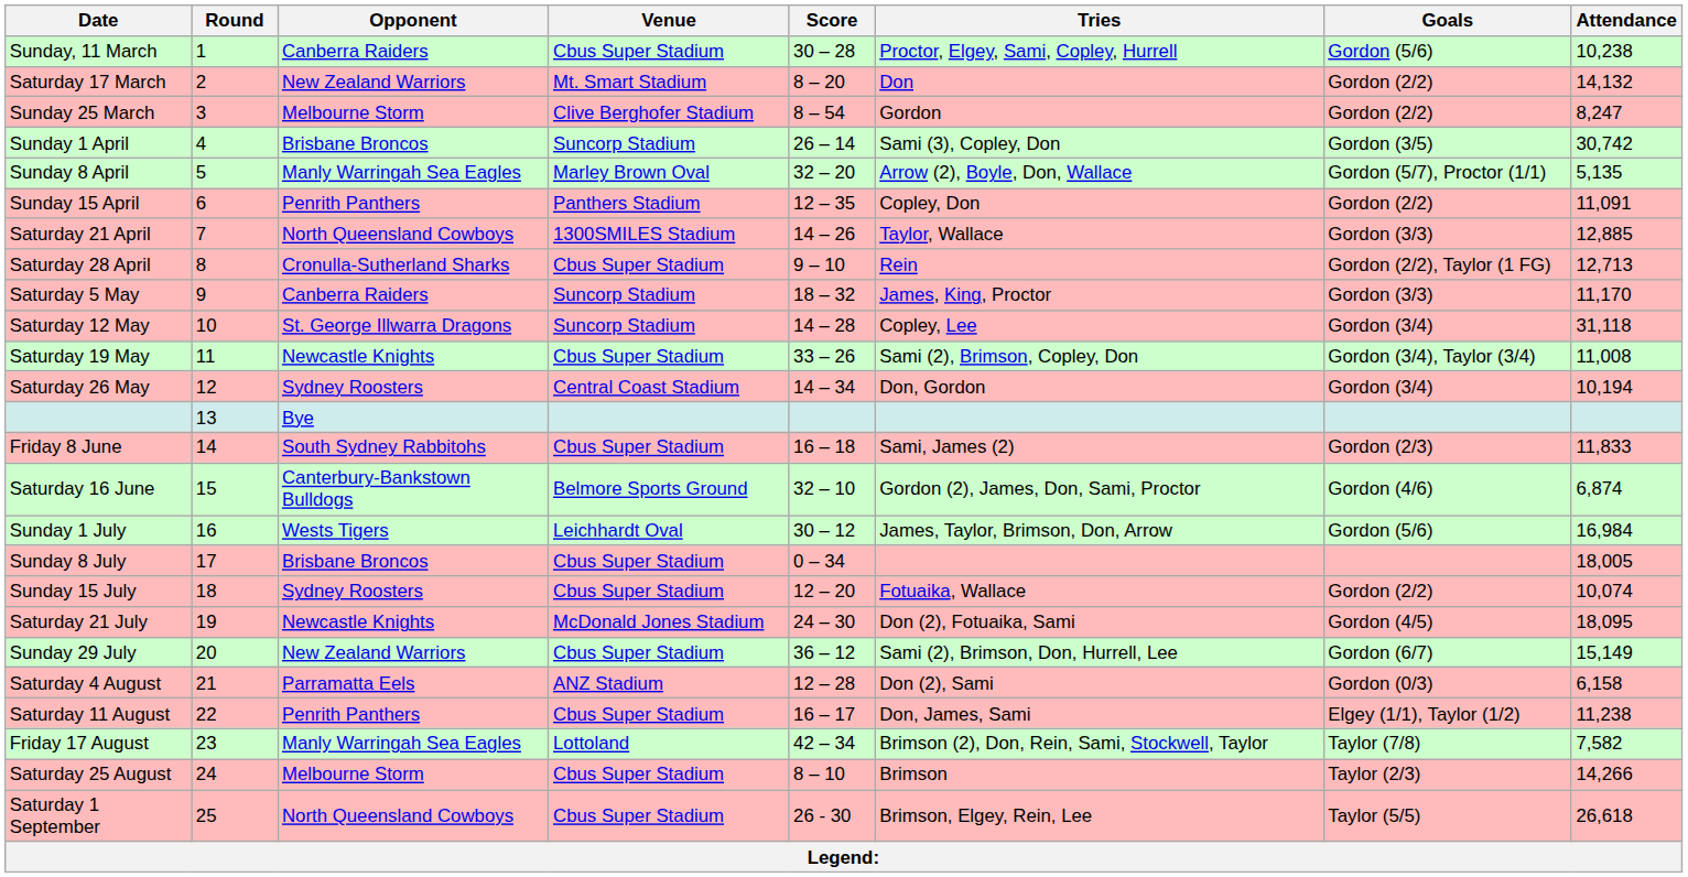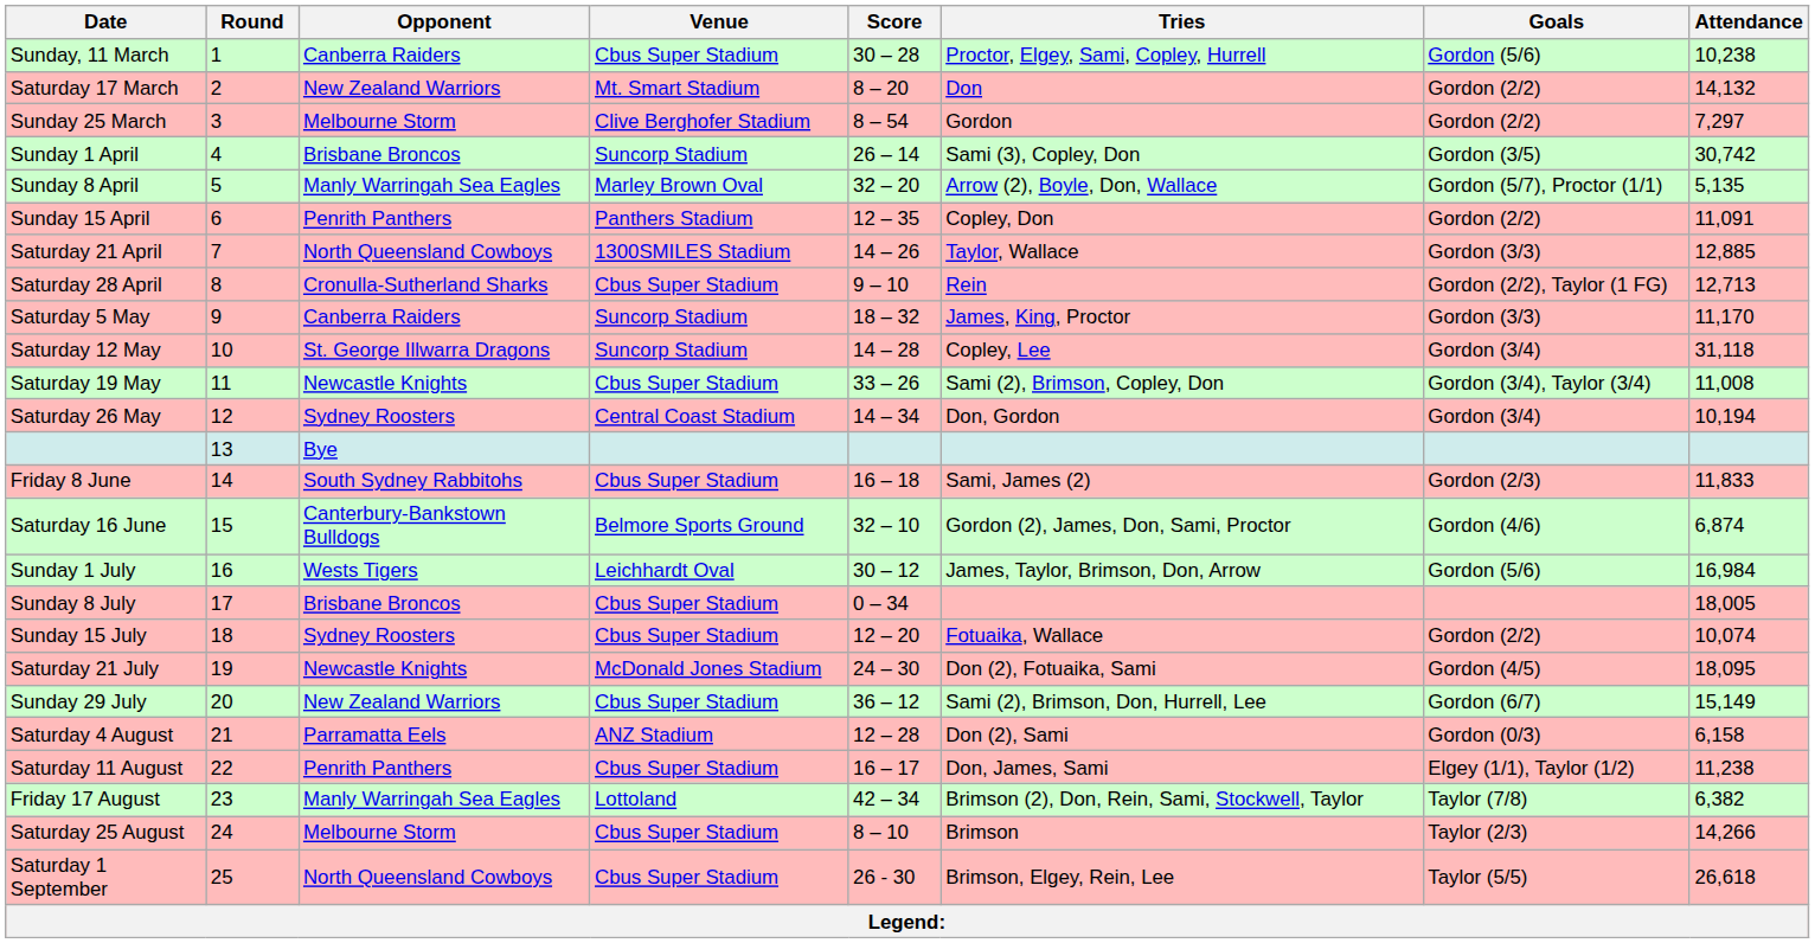Sunday 25 March | Attendance: 8,247 -> 7,297
Friday 17 August | Attendance: 7,582 -> 6,382
